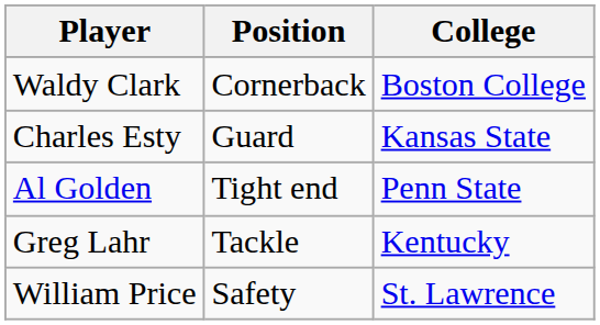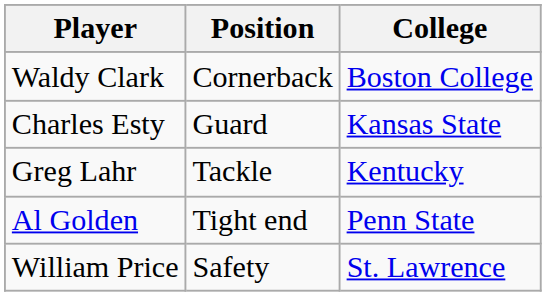rows swapped: Al Golden <-> Greg Lahr
